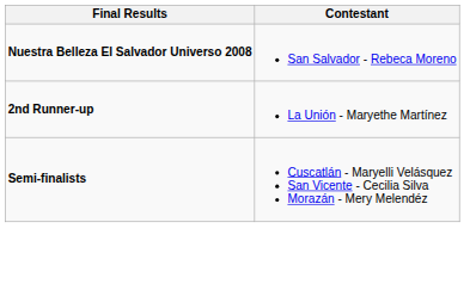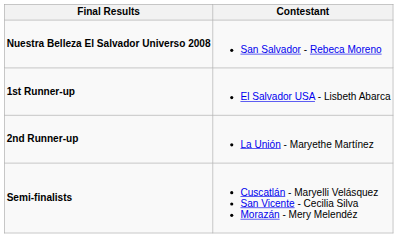+ row: 1st Runner-up | El Salvador USA - Lisbeth Abarca
